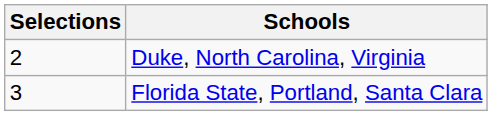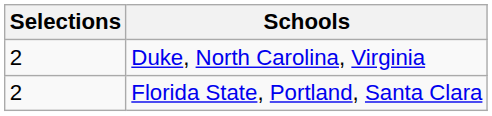Florida State, Portland, Santa Clara | Selections: 3 -> 2
